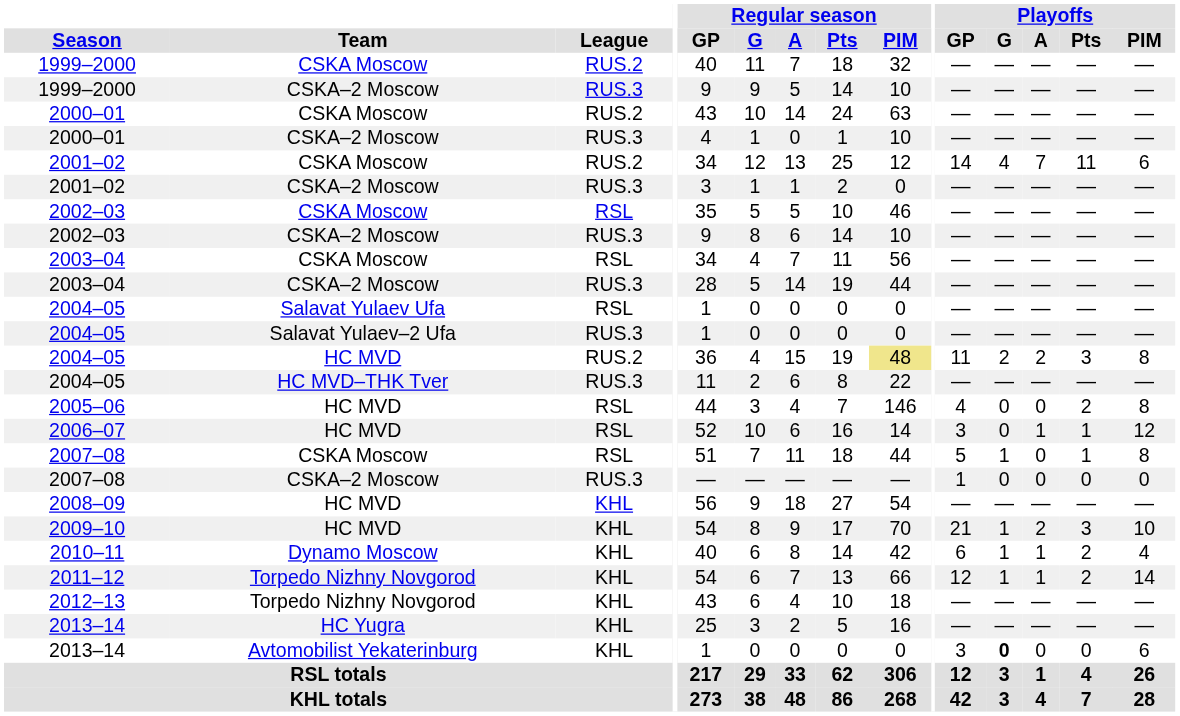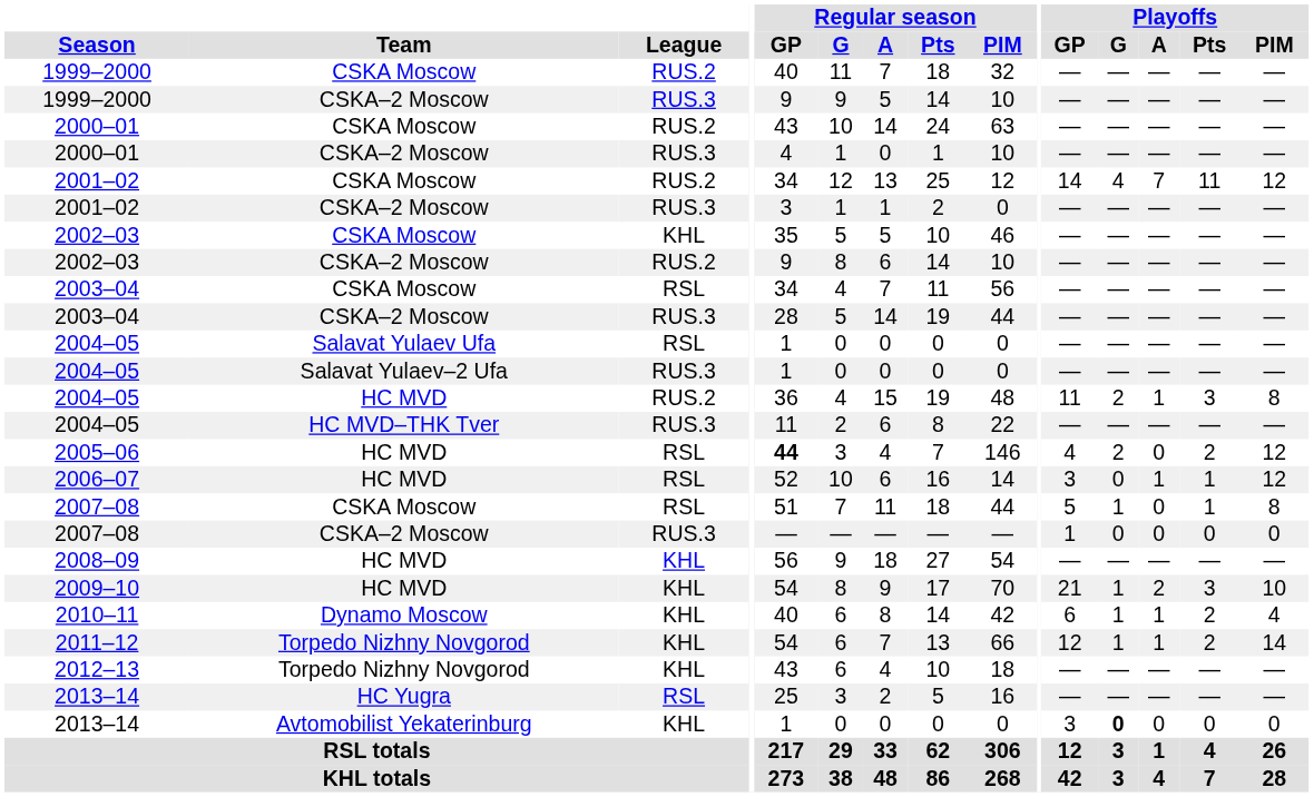2001–02 / CSKA Moscow | Playoffs / PIM: 6 -> 12
2002–03 / CSKA Moscow | League: RSL -> KHL
2002–03 / CSKA–2 Moscow | League: RUS.3 -> RUS.2
2004–05 / HC MVD | Regular season / PIM: khaki background -> no background
2004–05 / HC MVD | Playoffs / A: 2 -> 1
2005–06 | Regular season / GP: normal -> bold
2005–06 | Playoffs / G: 0 -> 2
2005–06 | Playoffs / PIM: 8 -> 12
2013–14 / HC Yugra | League: KHL -> RSL
2013–14 / Avtomobilist Yekaterinburg | Playoffs / PIM: 6 -> 0
